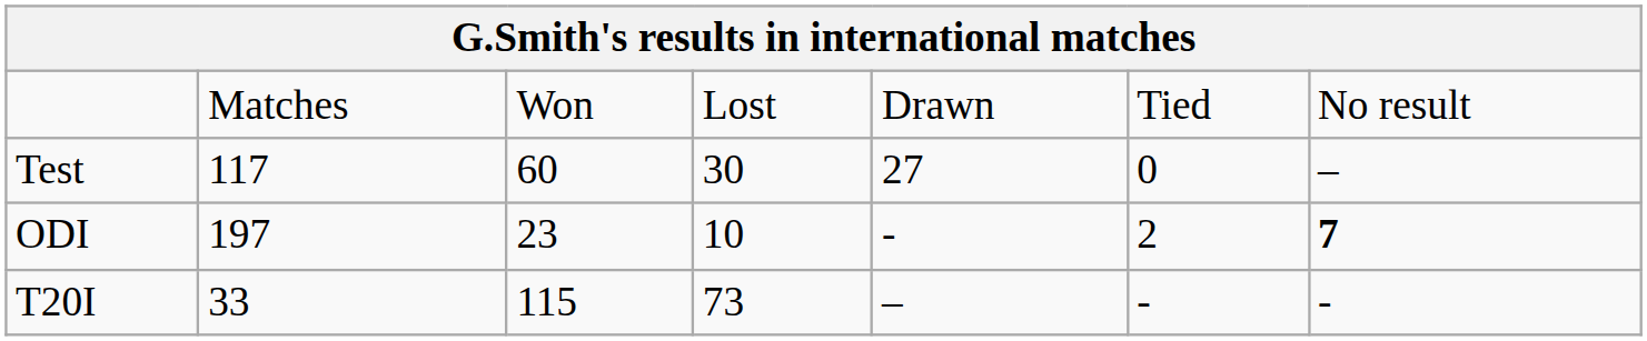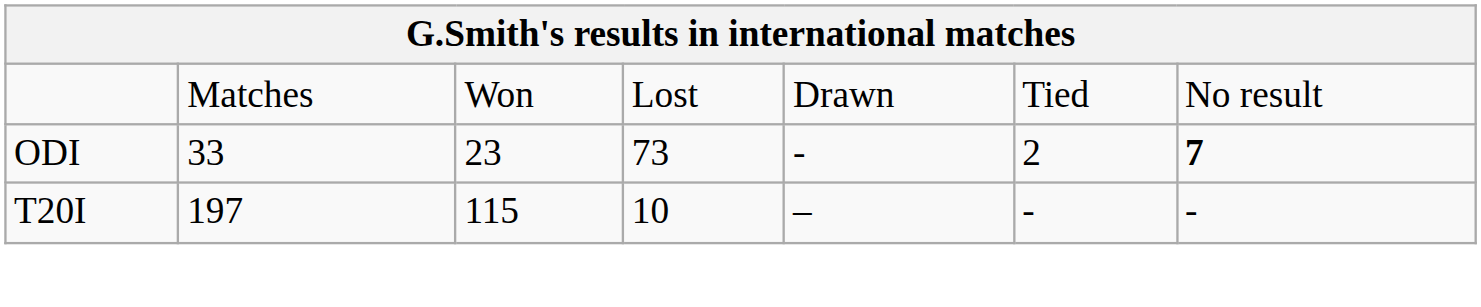- row: Test | 117 | 60 | 30 | 27 | 0 | –
ODI | column 2: 197 -> 33
ODI | column 4: 10 -> 73
T20I | column 2: 33 -> 197
T20I | column 4: 73 -> 10
